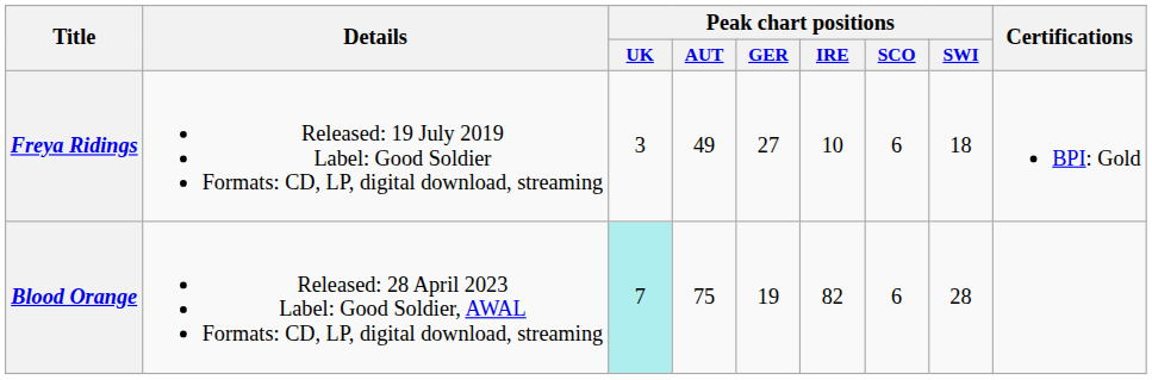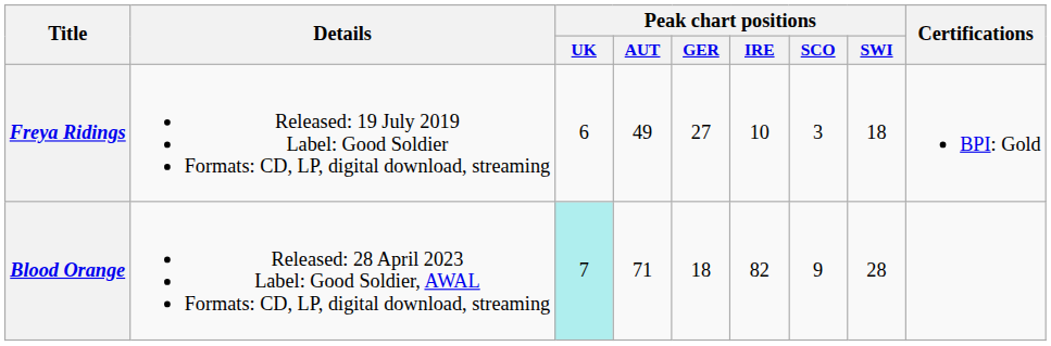Freya Ridings | Peak chart positions / UK: 3 -> 6
Freya Ridings | Peak chart positions / SCO: 6 -> 3
Blood Orange | Peak chart positions / AUT: 75 -> 71
Blood Orange | Peak chart positions / GER: 19 -> 18
Blood Orange | Peak chart positions / SCO: 6 -> 9
